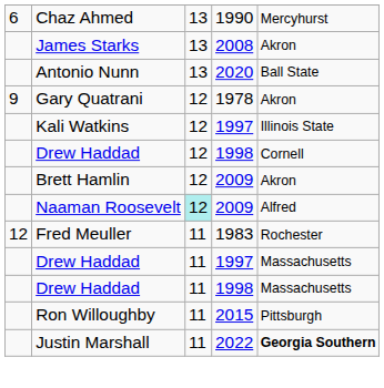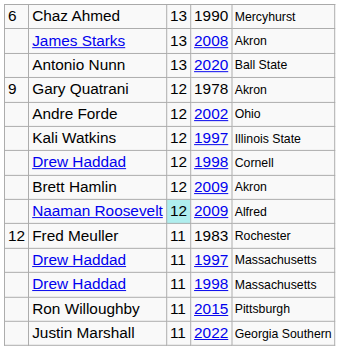+ row: Andre Forde | 12 | 2002 | Ohio
Justin Marshall | column 5: bold -> normal
